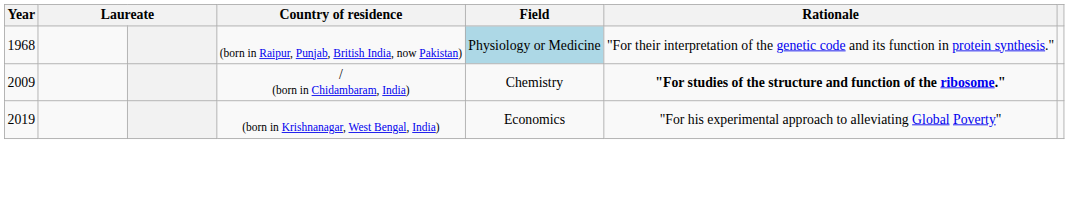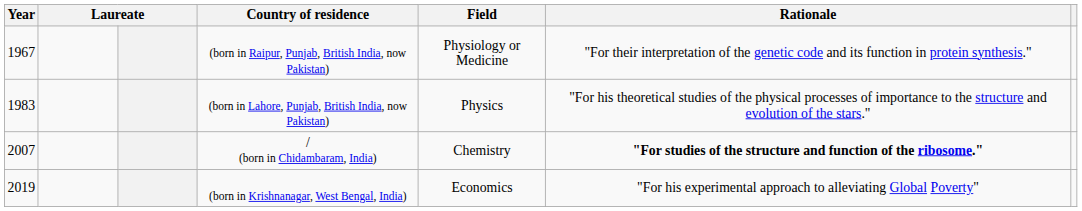(born in Raipur, Punjab, British India, now Pakistan) | Year: 1968 -> 1967
(born in Raipur, Punjab, British India, now Pakistan) | Field: lightblue background -> no background
+ row: 1983 | (born in Lahore, Punjab, British India, now Pakistan) | Physics | "For his theoretical studies of the physical processes of importance to the structure and evolution of the stars."
/ (born in Chidambaram, India) | Year: 2009 -> 2007
